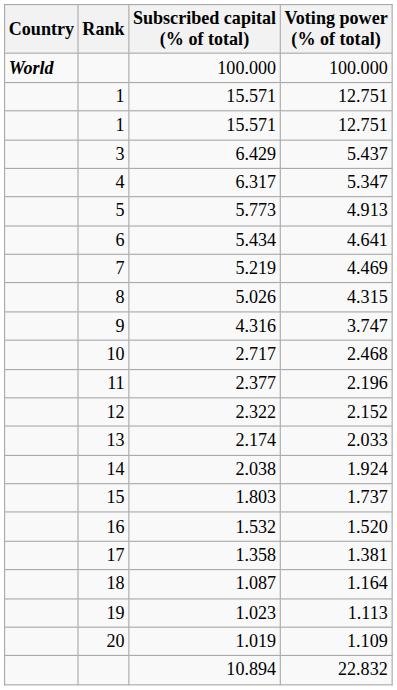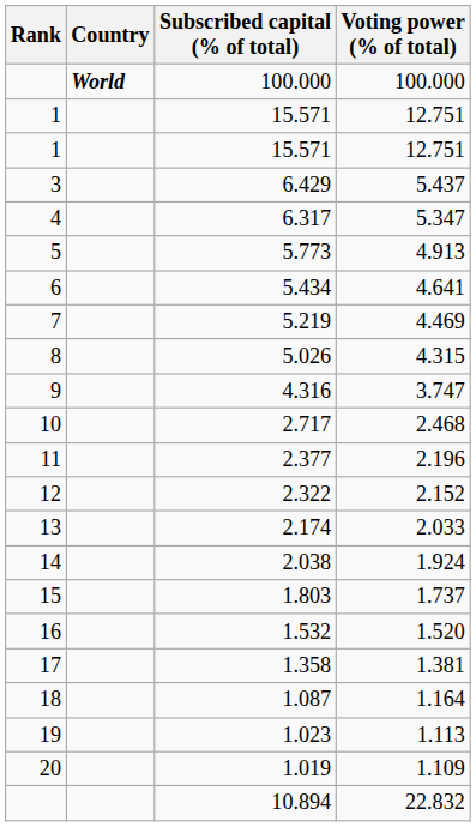columns swapped: Rank <-> Country
